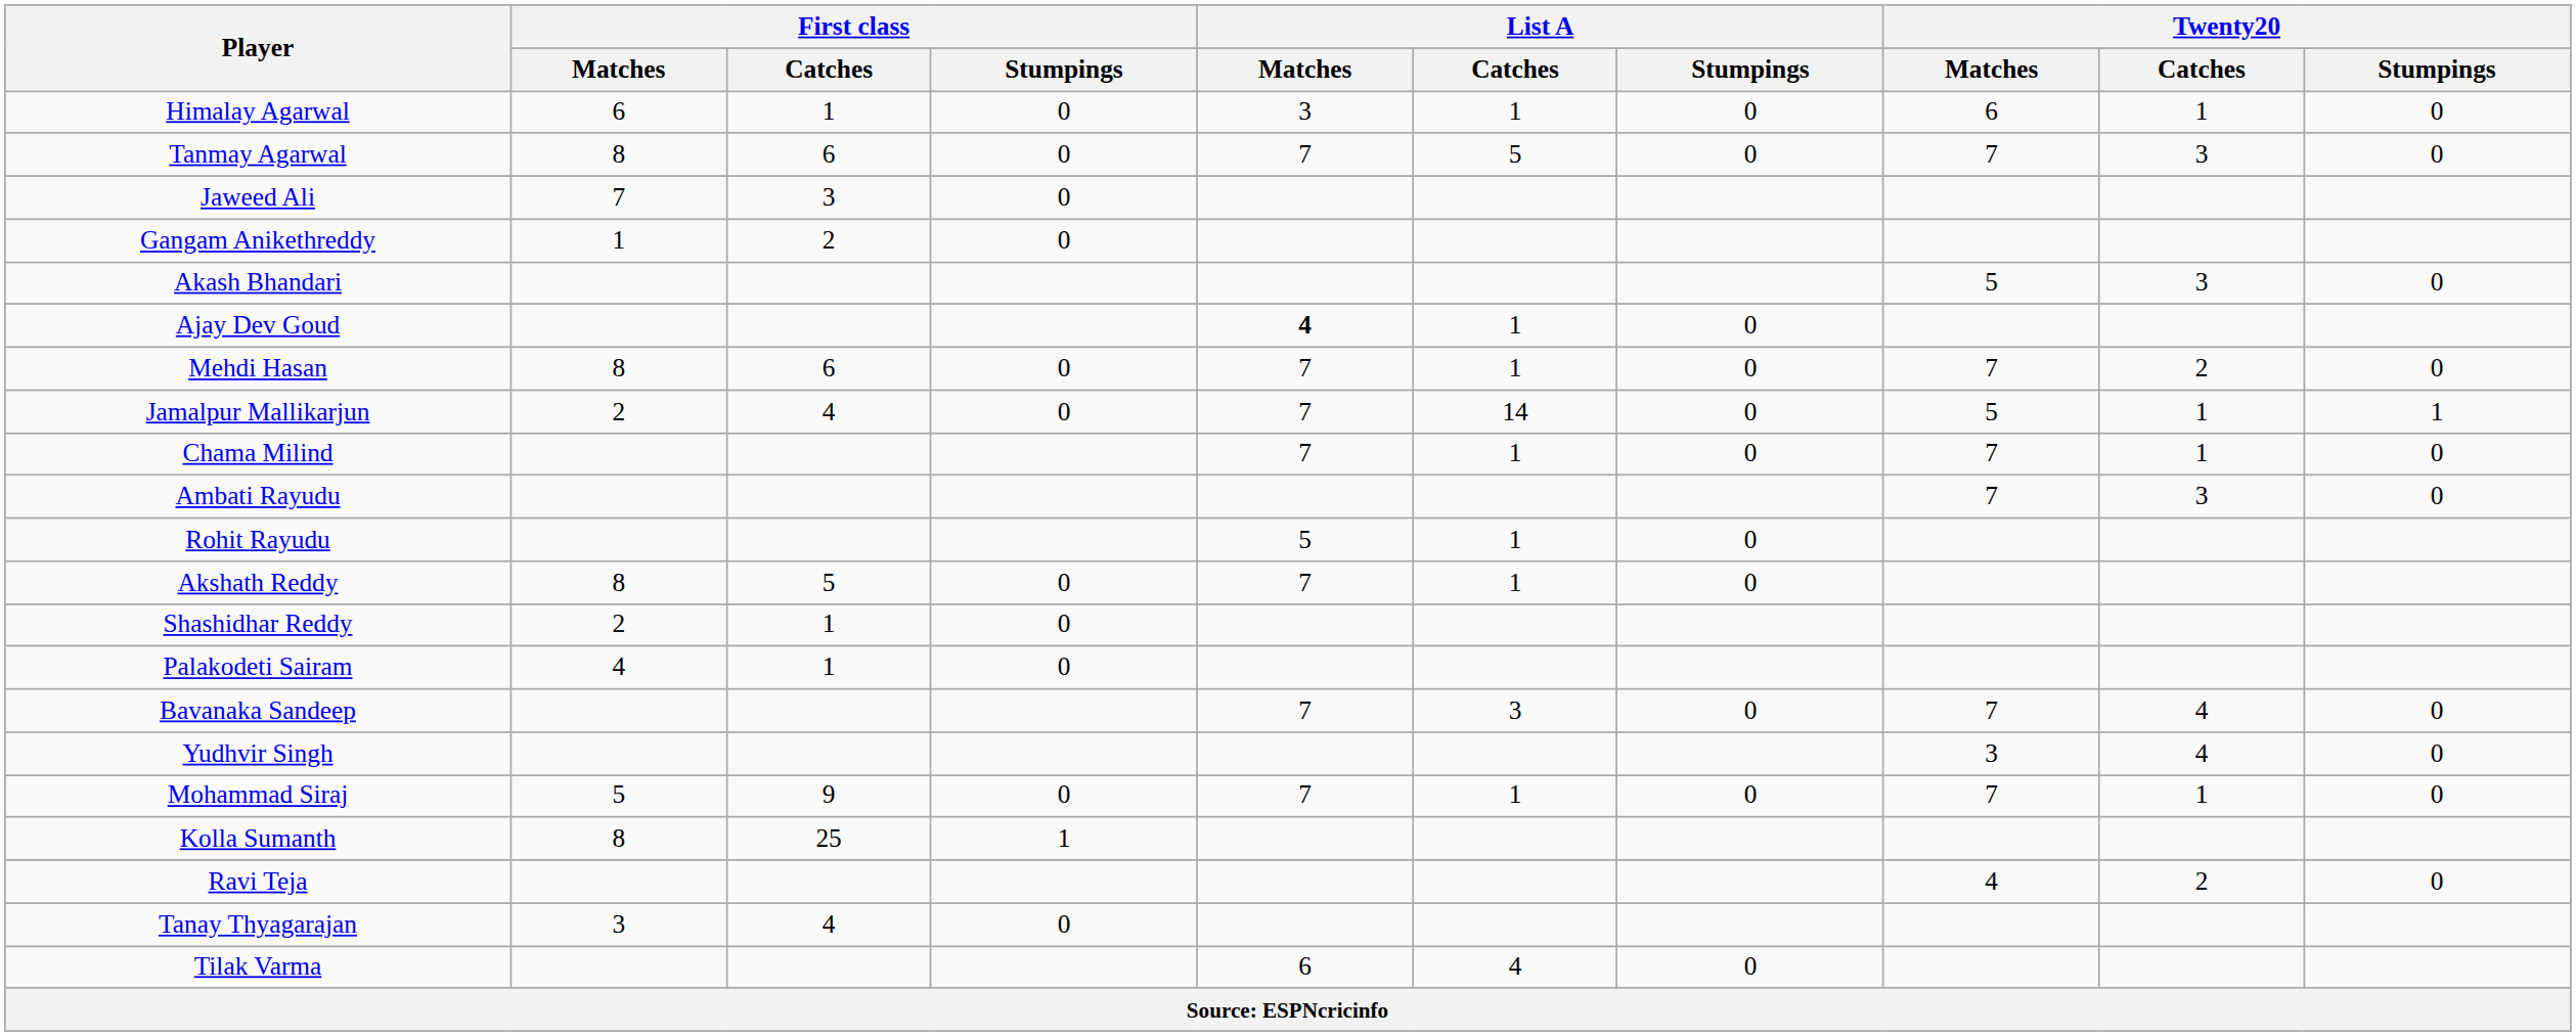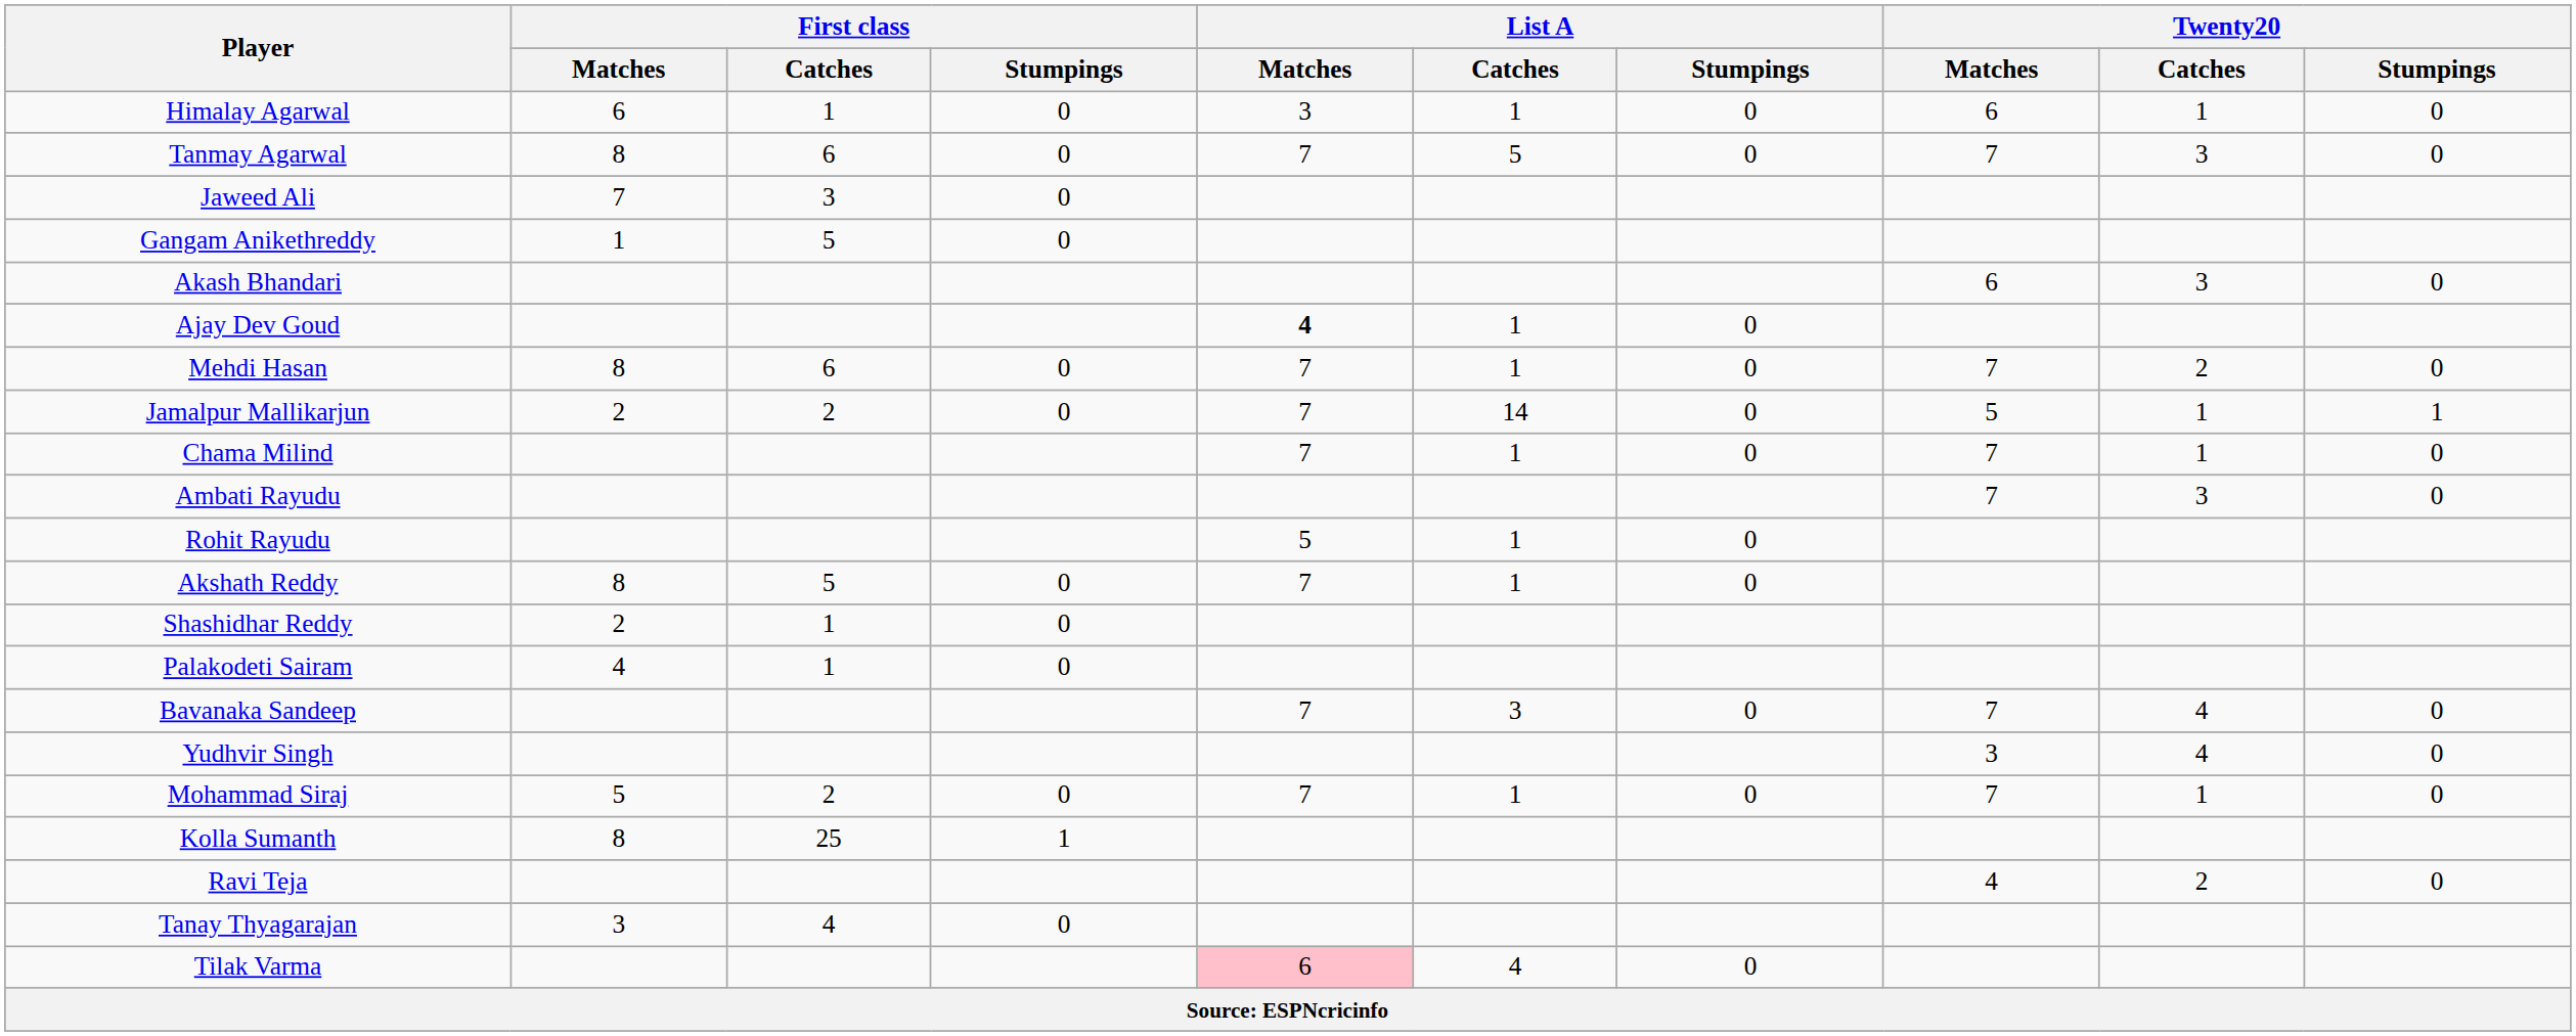Gangam Anikethreddy | First class / Catches: 2 -> 5
Akash Bhandari | Twenty20 / Matches: 5 -> 6
Jamalpur Mallikarjun | First class / Catches: 4 -> 2
Mohammad Siraj | First class / Catches: 9 -> 2
Tilak Varma | List A / Matches: no background -> pink background
